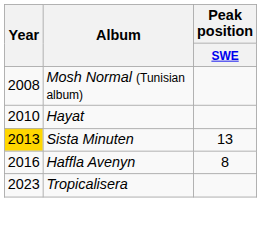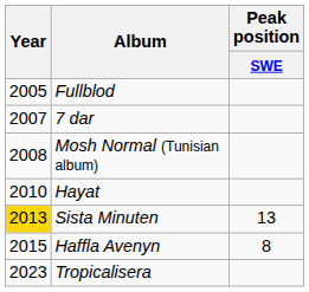+ row: 2005 | Fullblod
+ row: 2007 | 7 dar
Haffla Avenyn | Year: 2016 -> 2015
